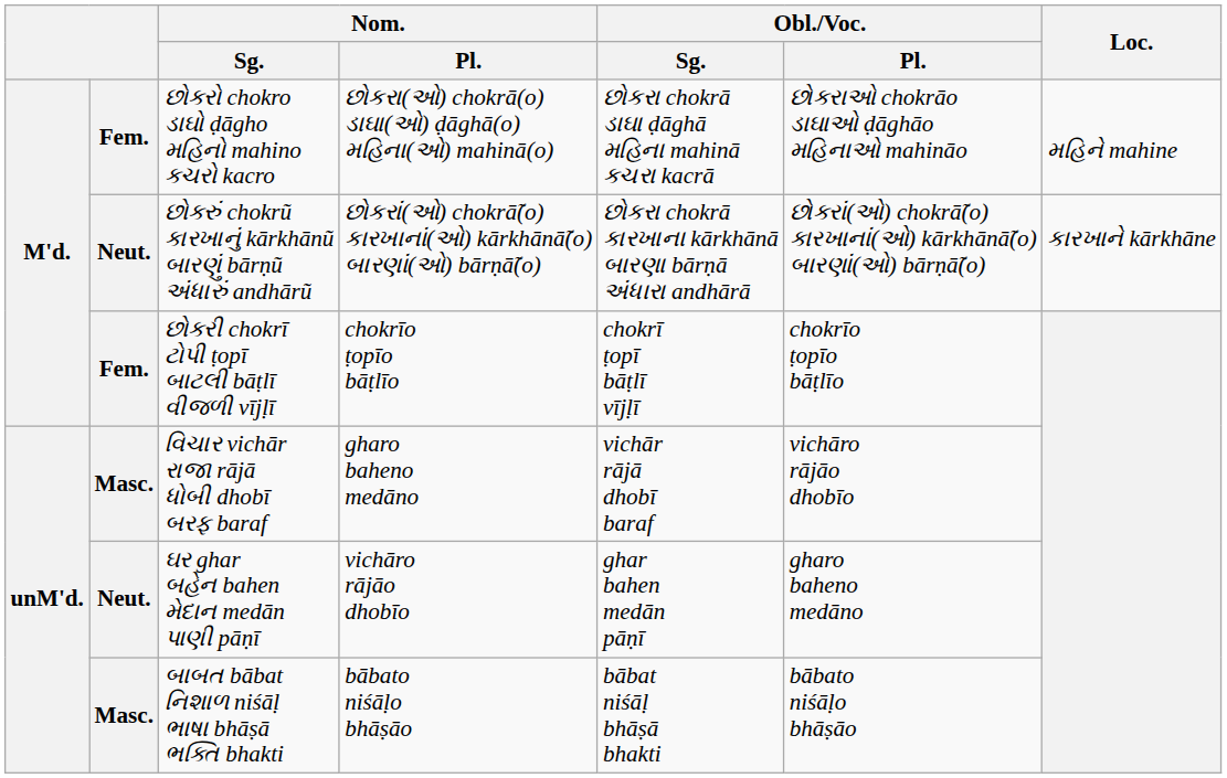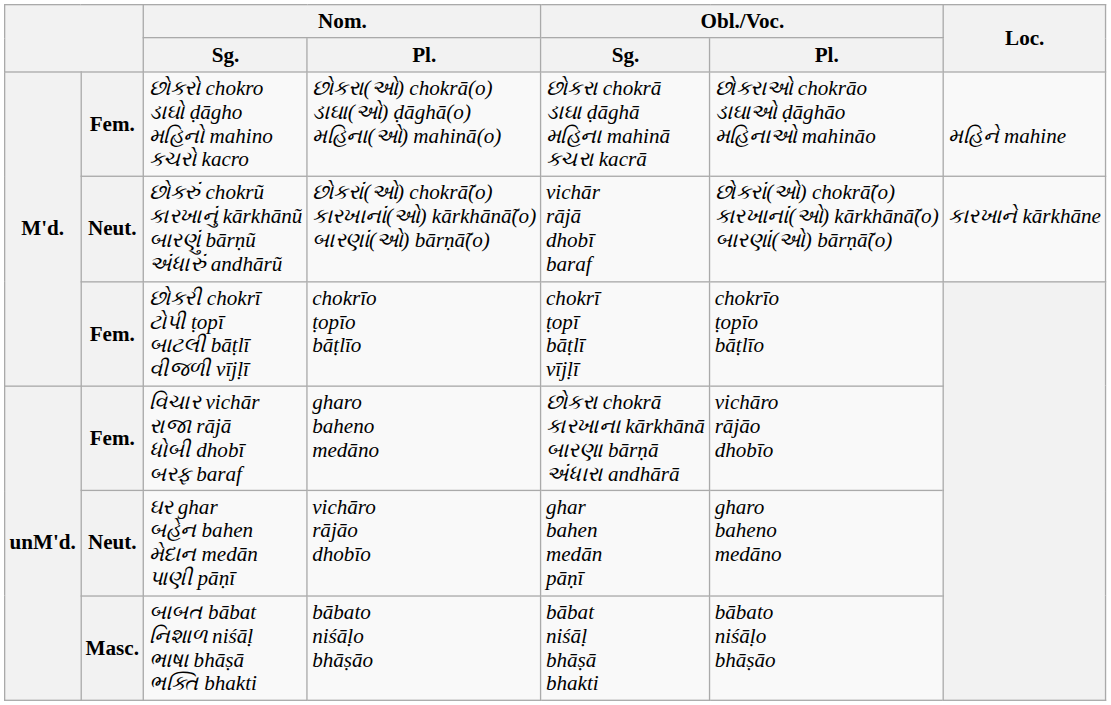છોકરું chokrũ કારખાનું kārkhānũ બારણું bārṇũ અંધારું andhārũ | Obl./Voc. / Sg.: છોકરા chokrā કારખાના kārkhānā બારણા bārṇā અંધારા andhārā -> vichār rājā dhobī baraf
વિચાર vichār રાજા rājā ધોબી dhobī બરફ baraf | column 2: Masc. -> Fem.
વિચાર vichār રાજા rājā ધોબી dhobī બરફ baraf | Obl./Voc. / Sg.: vichār rājā dhobī baraf -> છોકરા chokrā કારખાના kārkhānā બારણા bārṇā અંધારા andhārā
